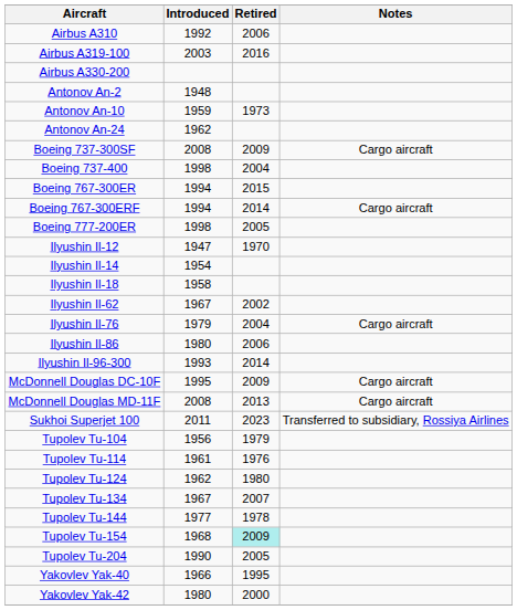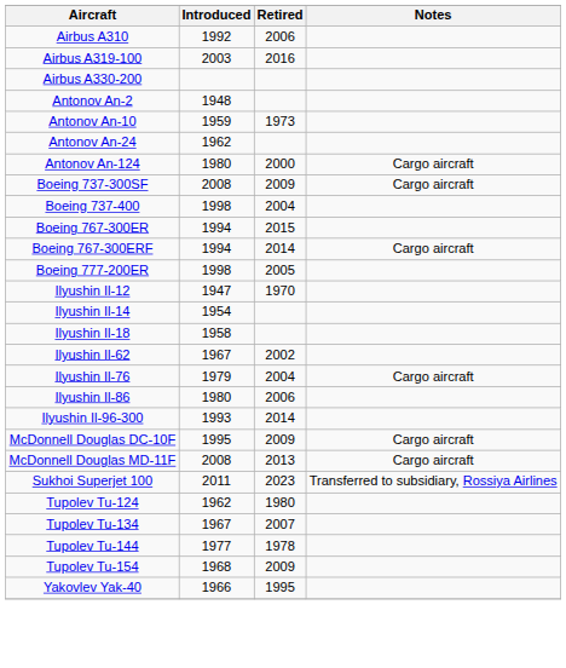+ row: Antonov An-124 | 1980 | 2000 | Cargo aircraft
- row: Tupolev Tu-104 | 1956 | 1979
- row: Tupolev Tu-114 | 1961 | 1976
Tupolev Tu-154 | Retired: paleturquoise background -> no background
- row: Tupolev Tu-204 | 1990 | 2005
- row: Yakovlev Yak-42 | 1980 | 2000
